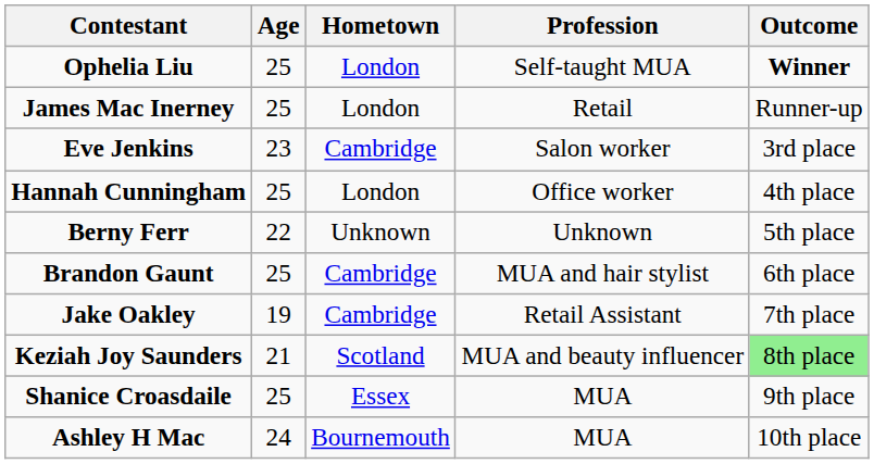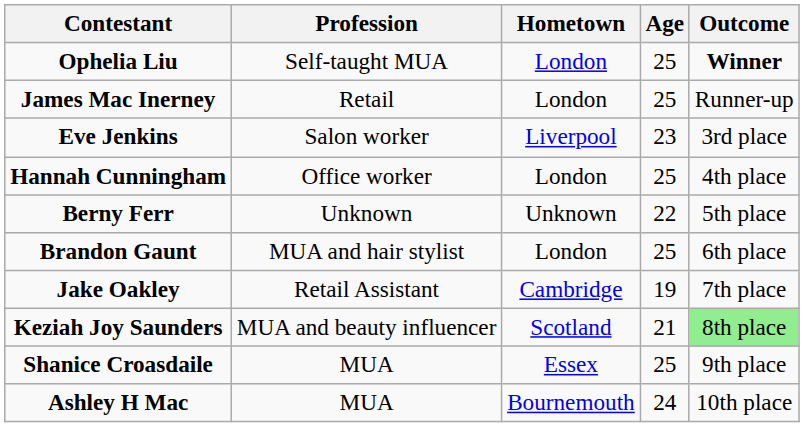columns swapped: Age <-> Profession
Eve Jenkins | Hometown: Cambridge -> Liverpool
Brandon Gaunt | Hometown: Cambridge -> London
